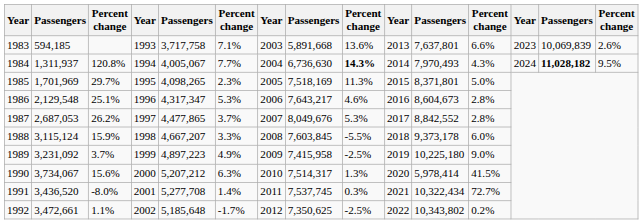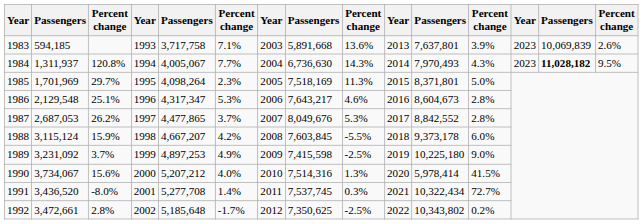1983 | column 12: 6.6% -> 3.9%
1984 | column 9: bold -> normal
1984 | column 13: 2024 -> 2023
1985 | column 5: 4,098,265 -> 4,098,264
1988 | column 6: 3.3% -> 4.2%
1989 | column 5: 4,897,223 -> 4,897,253
1989 | column 8: 7,415,958 -> 7,415,598
1990 | column 6: 6.3% -> 4.0%
1990 | column 8: 7,514,317 -> 7,514,316
1992 | column 3: 1.1% -> 2.8%
